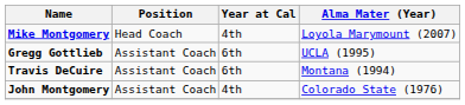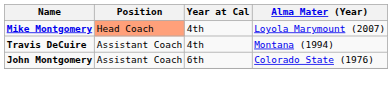Mike Montgomery | Position: no background -> lightsalmon background
- row: Gregg Gottlieb | Assistant Coach | 6th | UCLA (1995)
Travis DeCuire | Year at Cal: 6th -> 4th
John Montgomery | Year at Cal: 4th -> 6th
